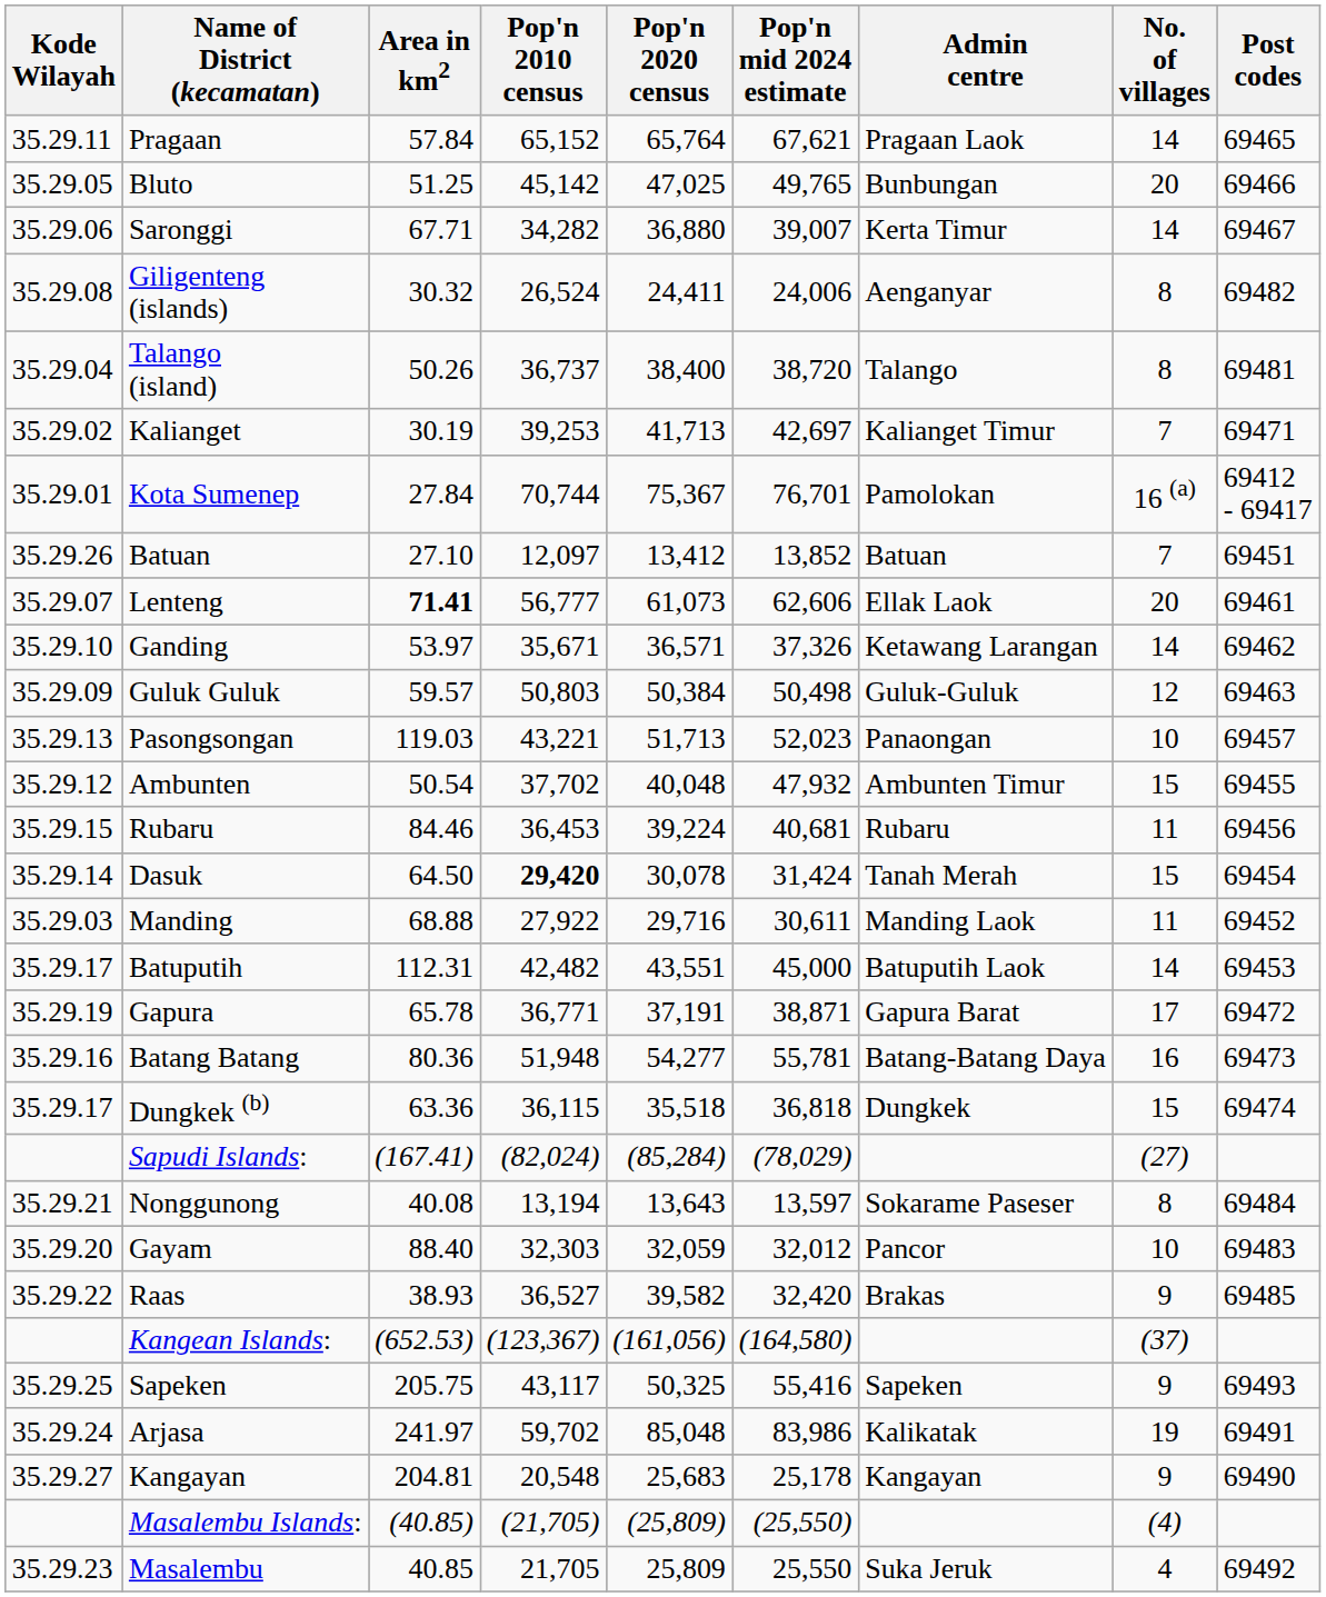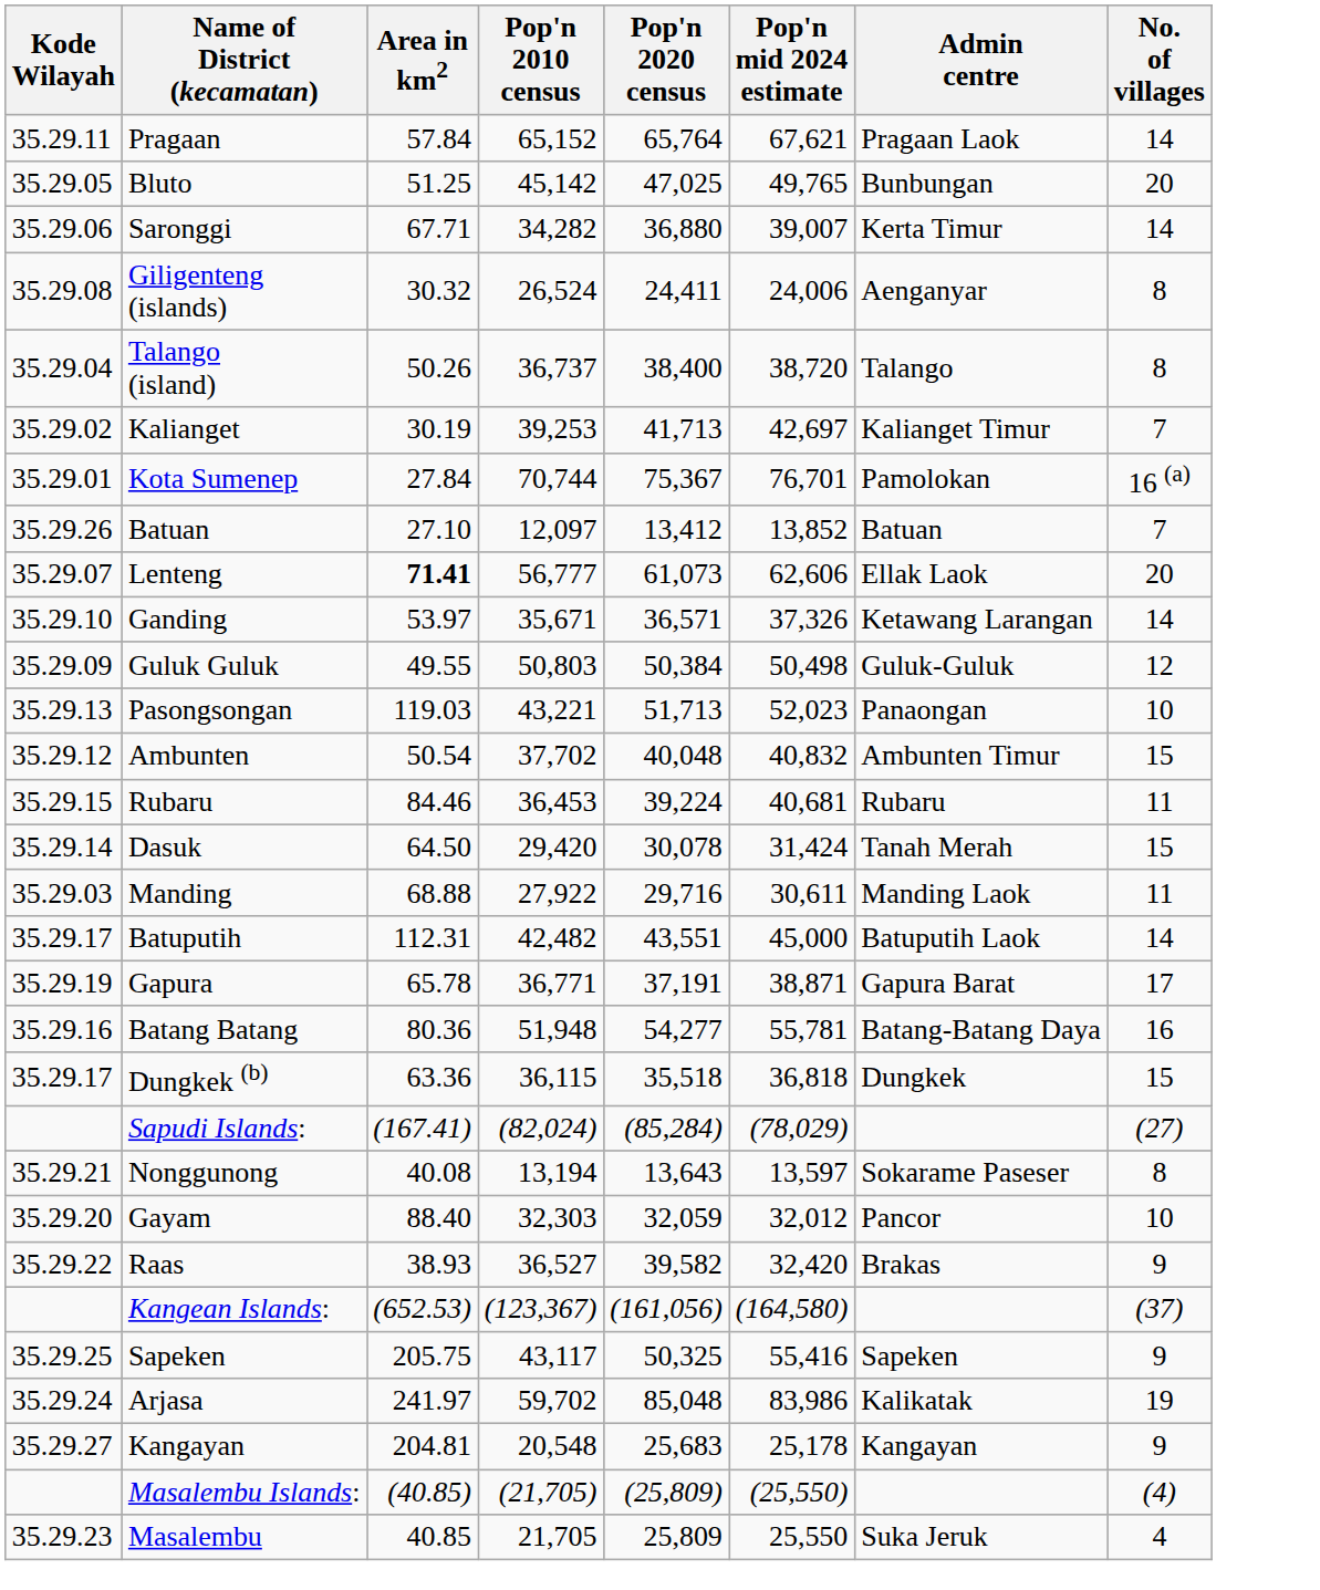- column: Post codes | 69465 | 69466 | 69467 | 69482 | 69481 | 69471 | 69412 - 69417 | 69451 | 69461 | 69462 | 69463 | 69457 | 69455 | 69456 | 69454 | 69452 | 69453 | 69472 | 69473 | 69474 | 69484 | 69483 | 69485 | 69493 | 69491 | 69490 | 69492
Guluk Guluk | Area in km2: 59.57 -> 49.55
Ambunten | Pop'n mid 2024 estimate: 47,932 -> 40,832
Dasuk | Pop'n 2010 census: bold -> normal
